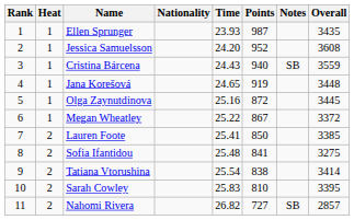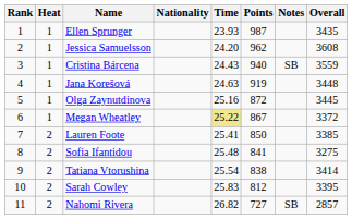Jessica Samuelsson | Points: 952 -> 962
Jana Korešová | Time: 24.65 -> 24.63
Megan Wheatley | Time: no background -> khaki background
Sarah Cowley | Points: 810 -> 812
